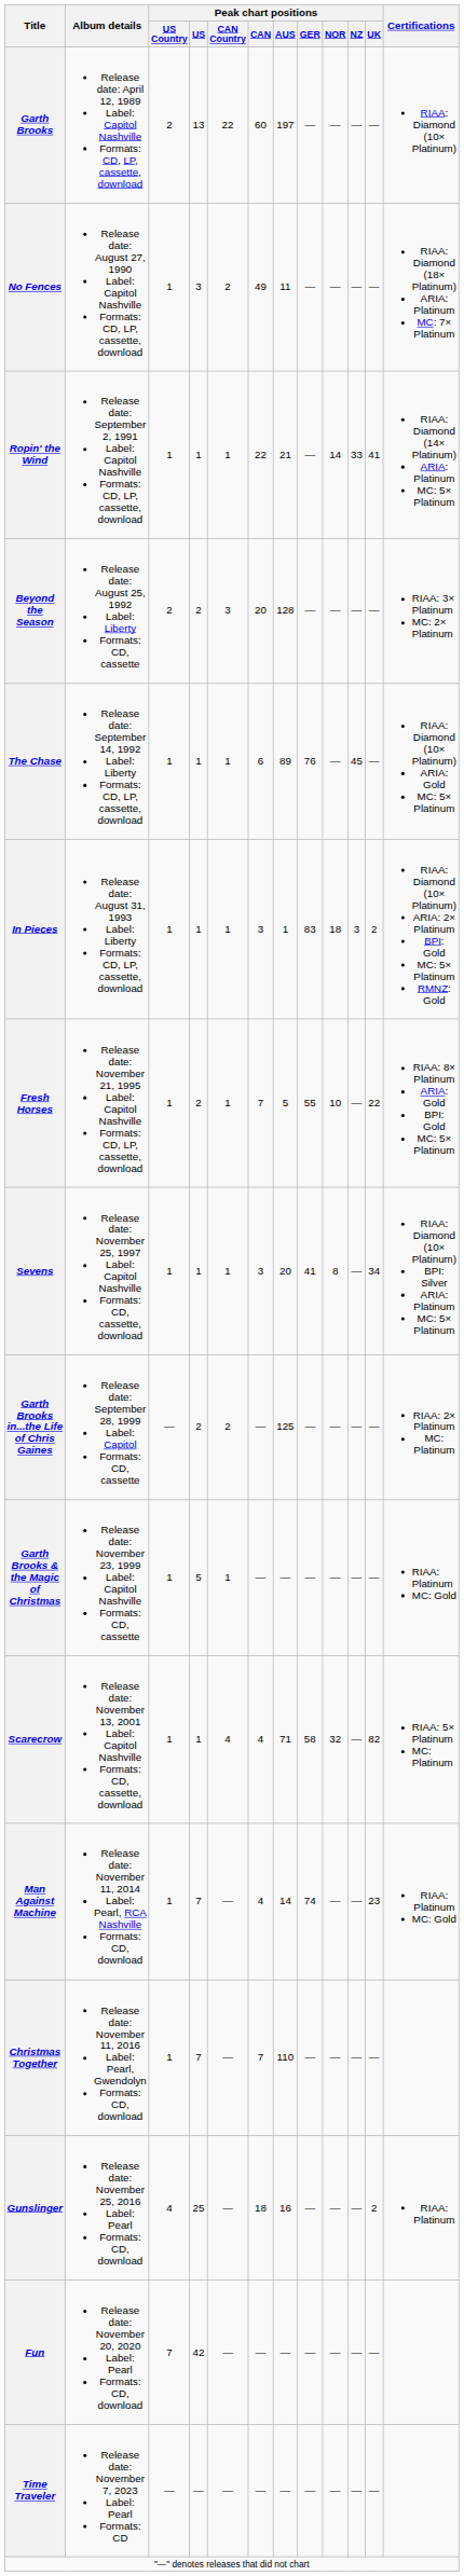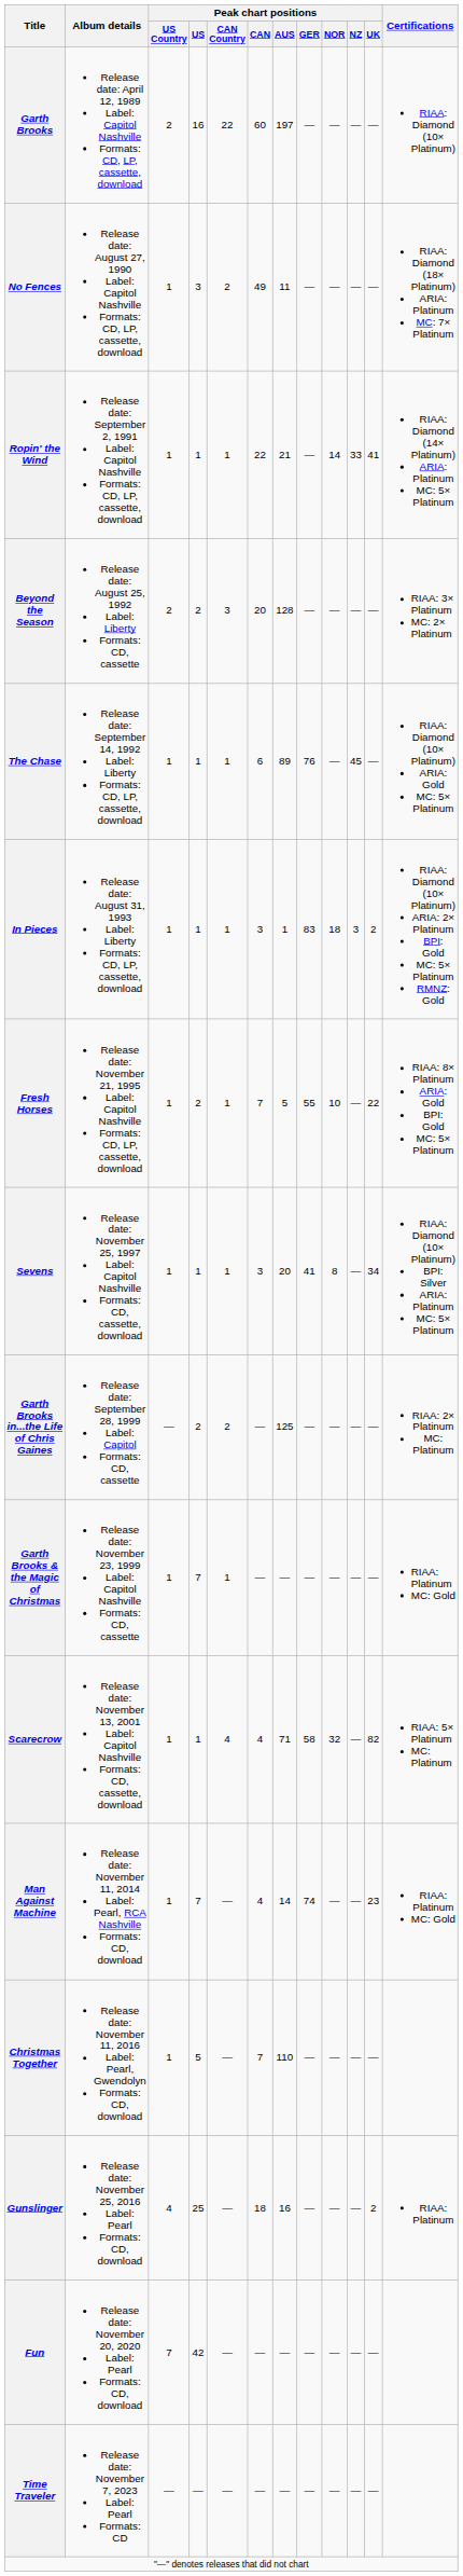Garth Brooks | Peak chart positions / US: 13 -> 16
Garth Brooks & the Magic of Christmas | Peak chart positions / US: 5 -> 7
Christmas Together | Peak chart positions / US: 7 -> 5
